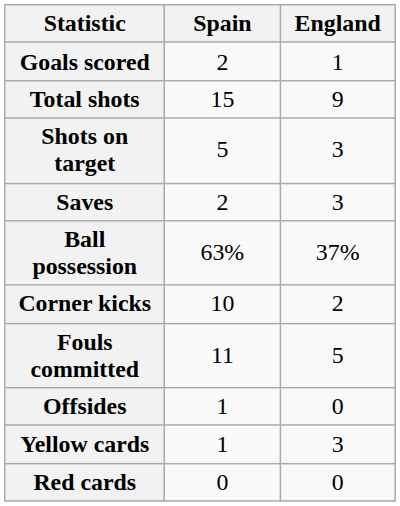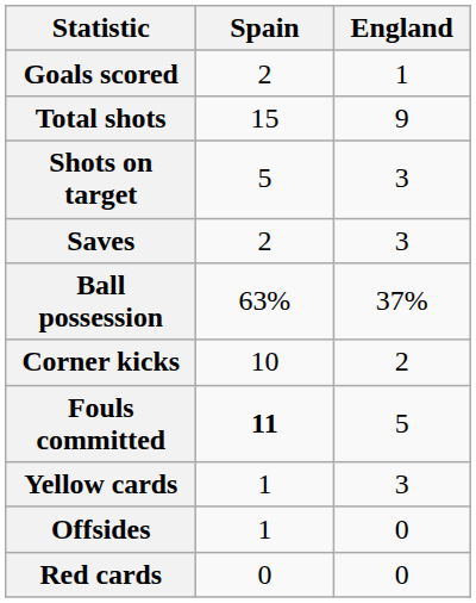Fouls committed | Spain: normal -> bold
rows swapped: Offsides <-> Yellow cards
